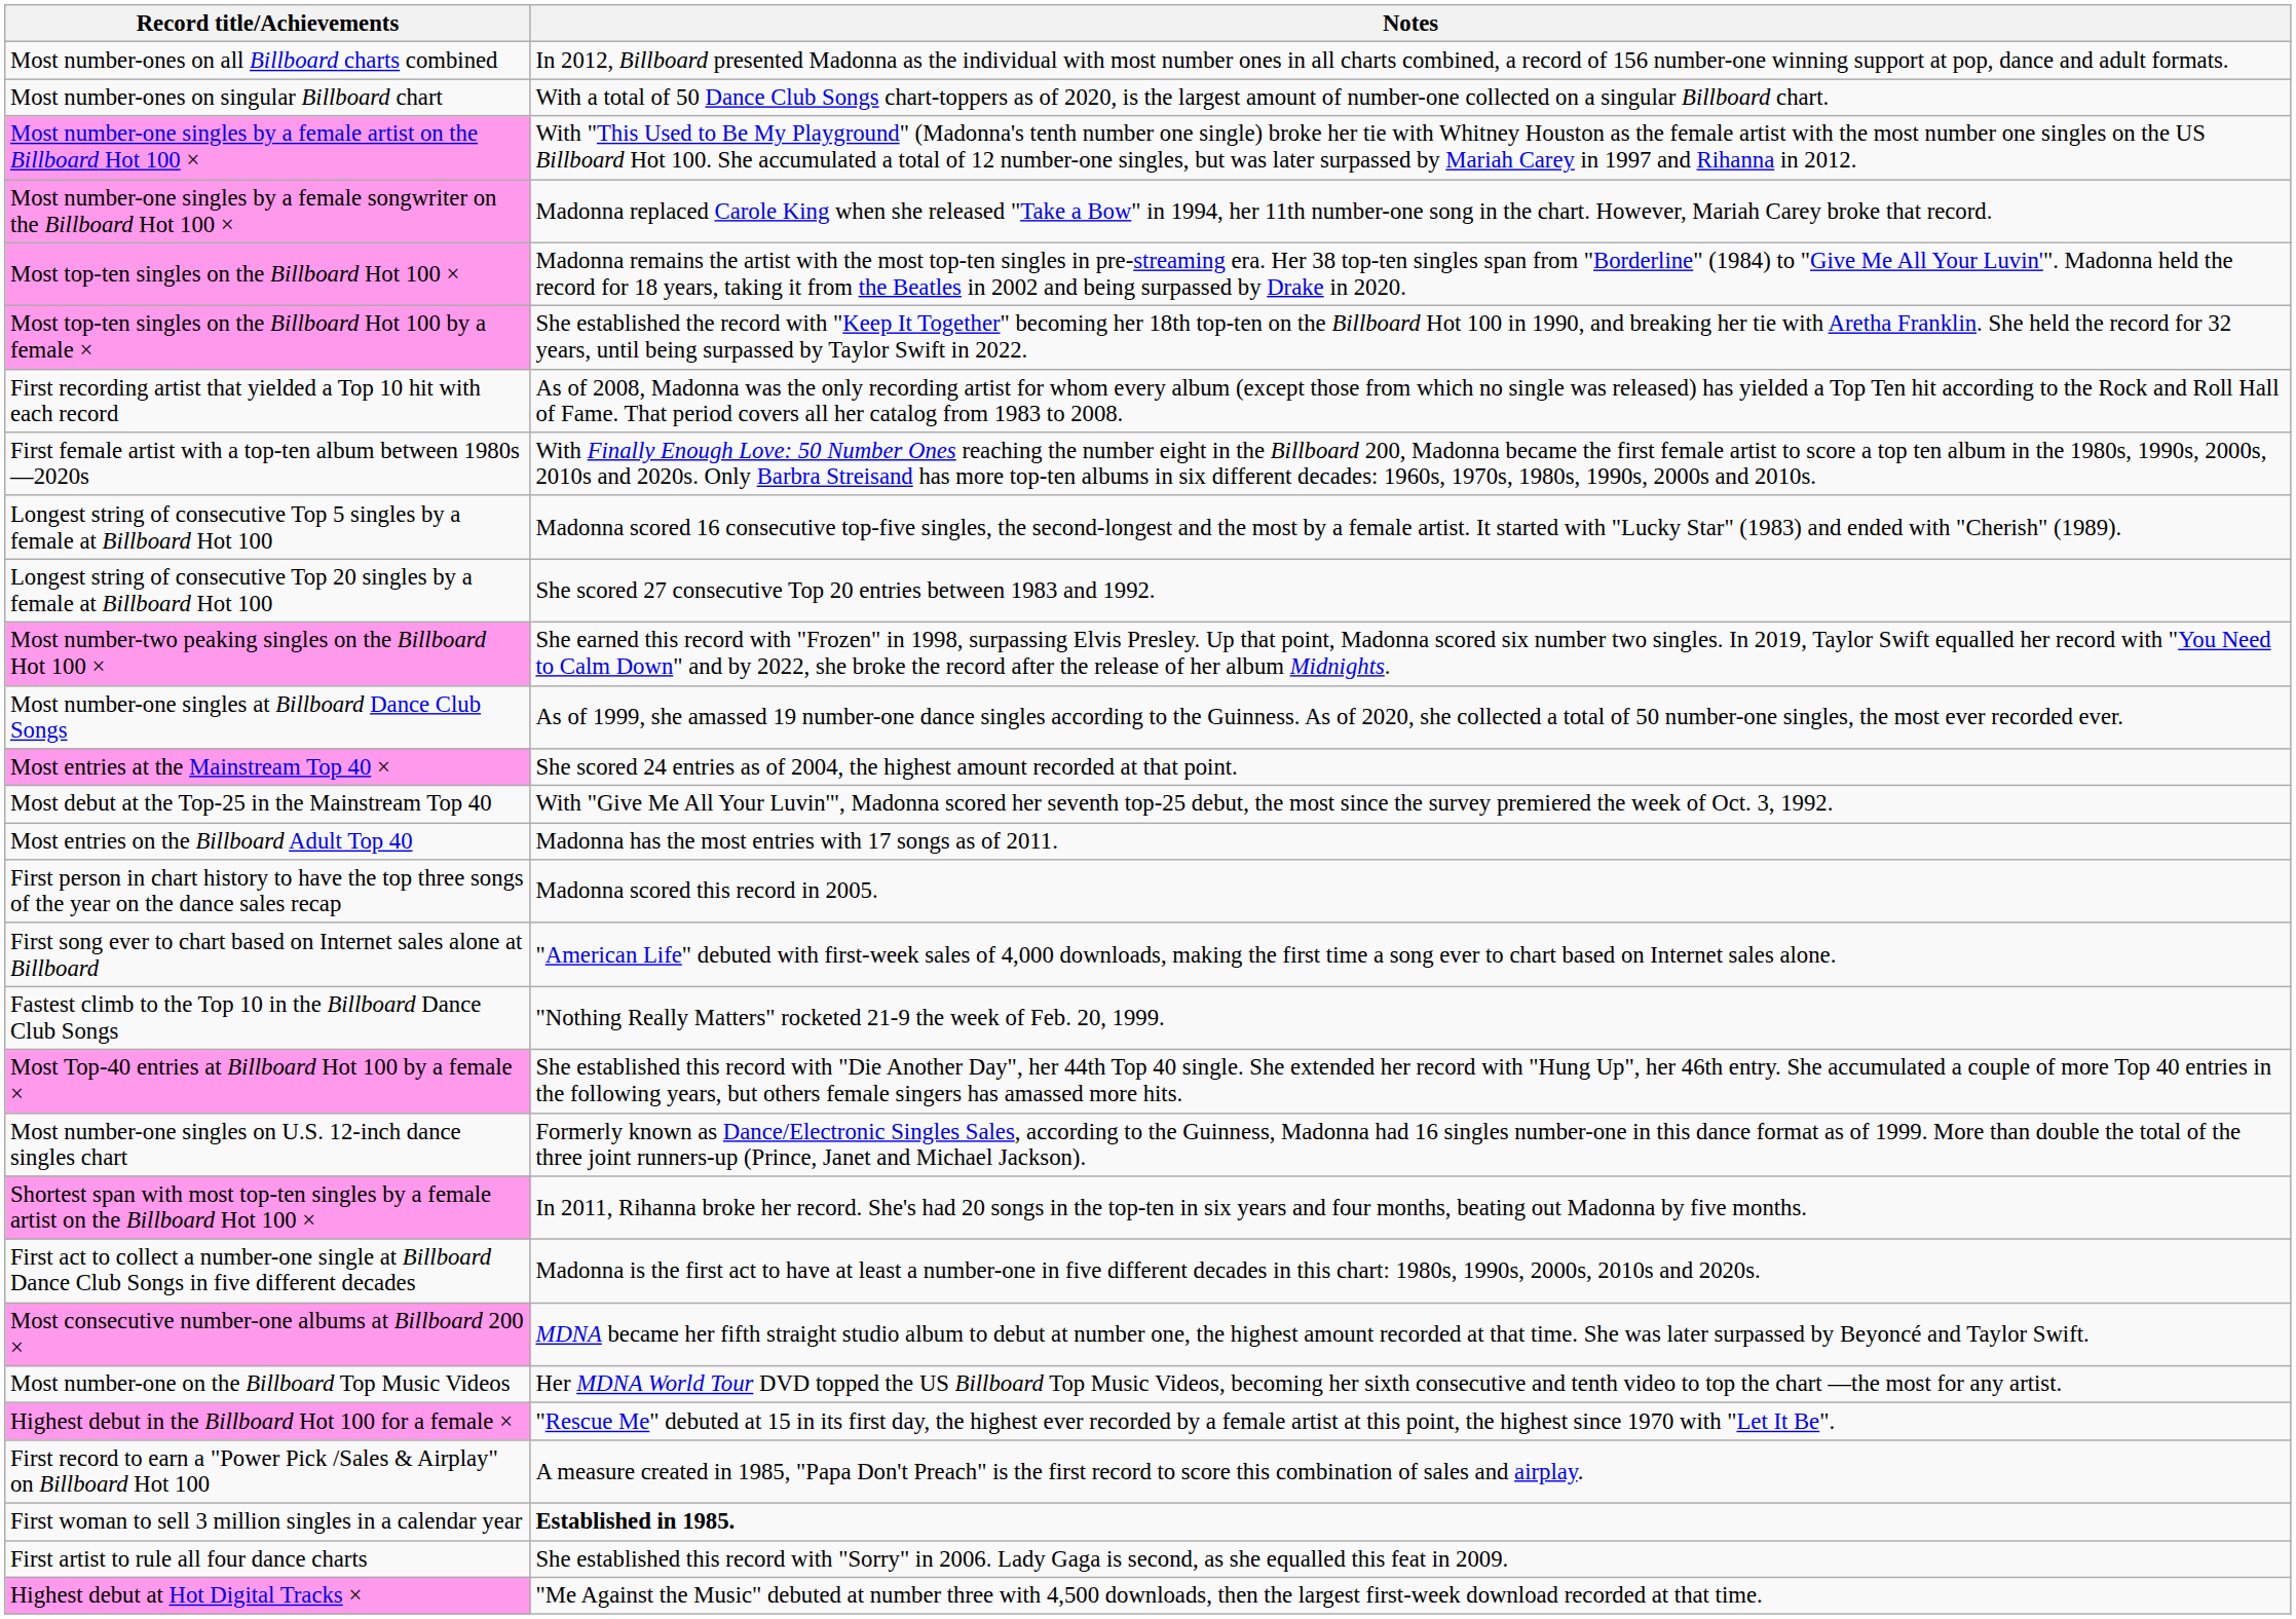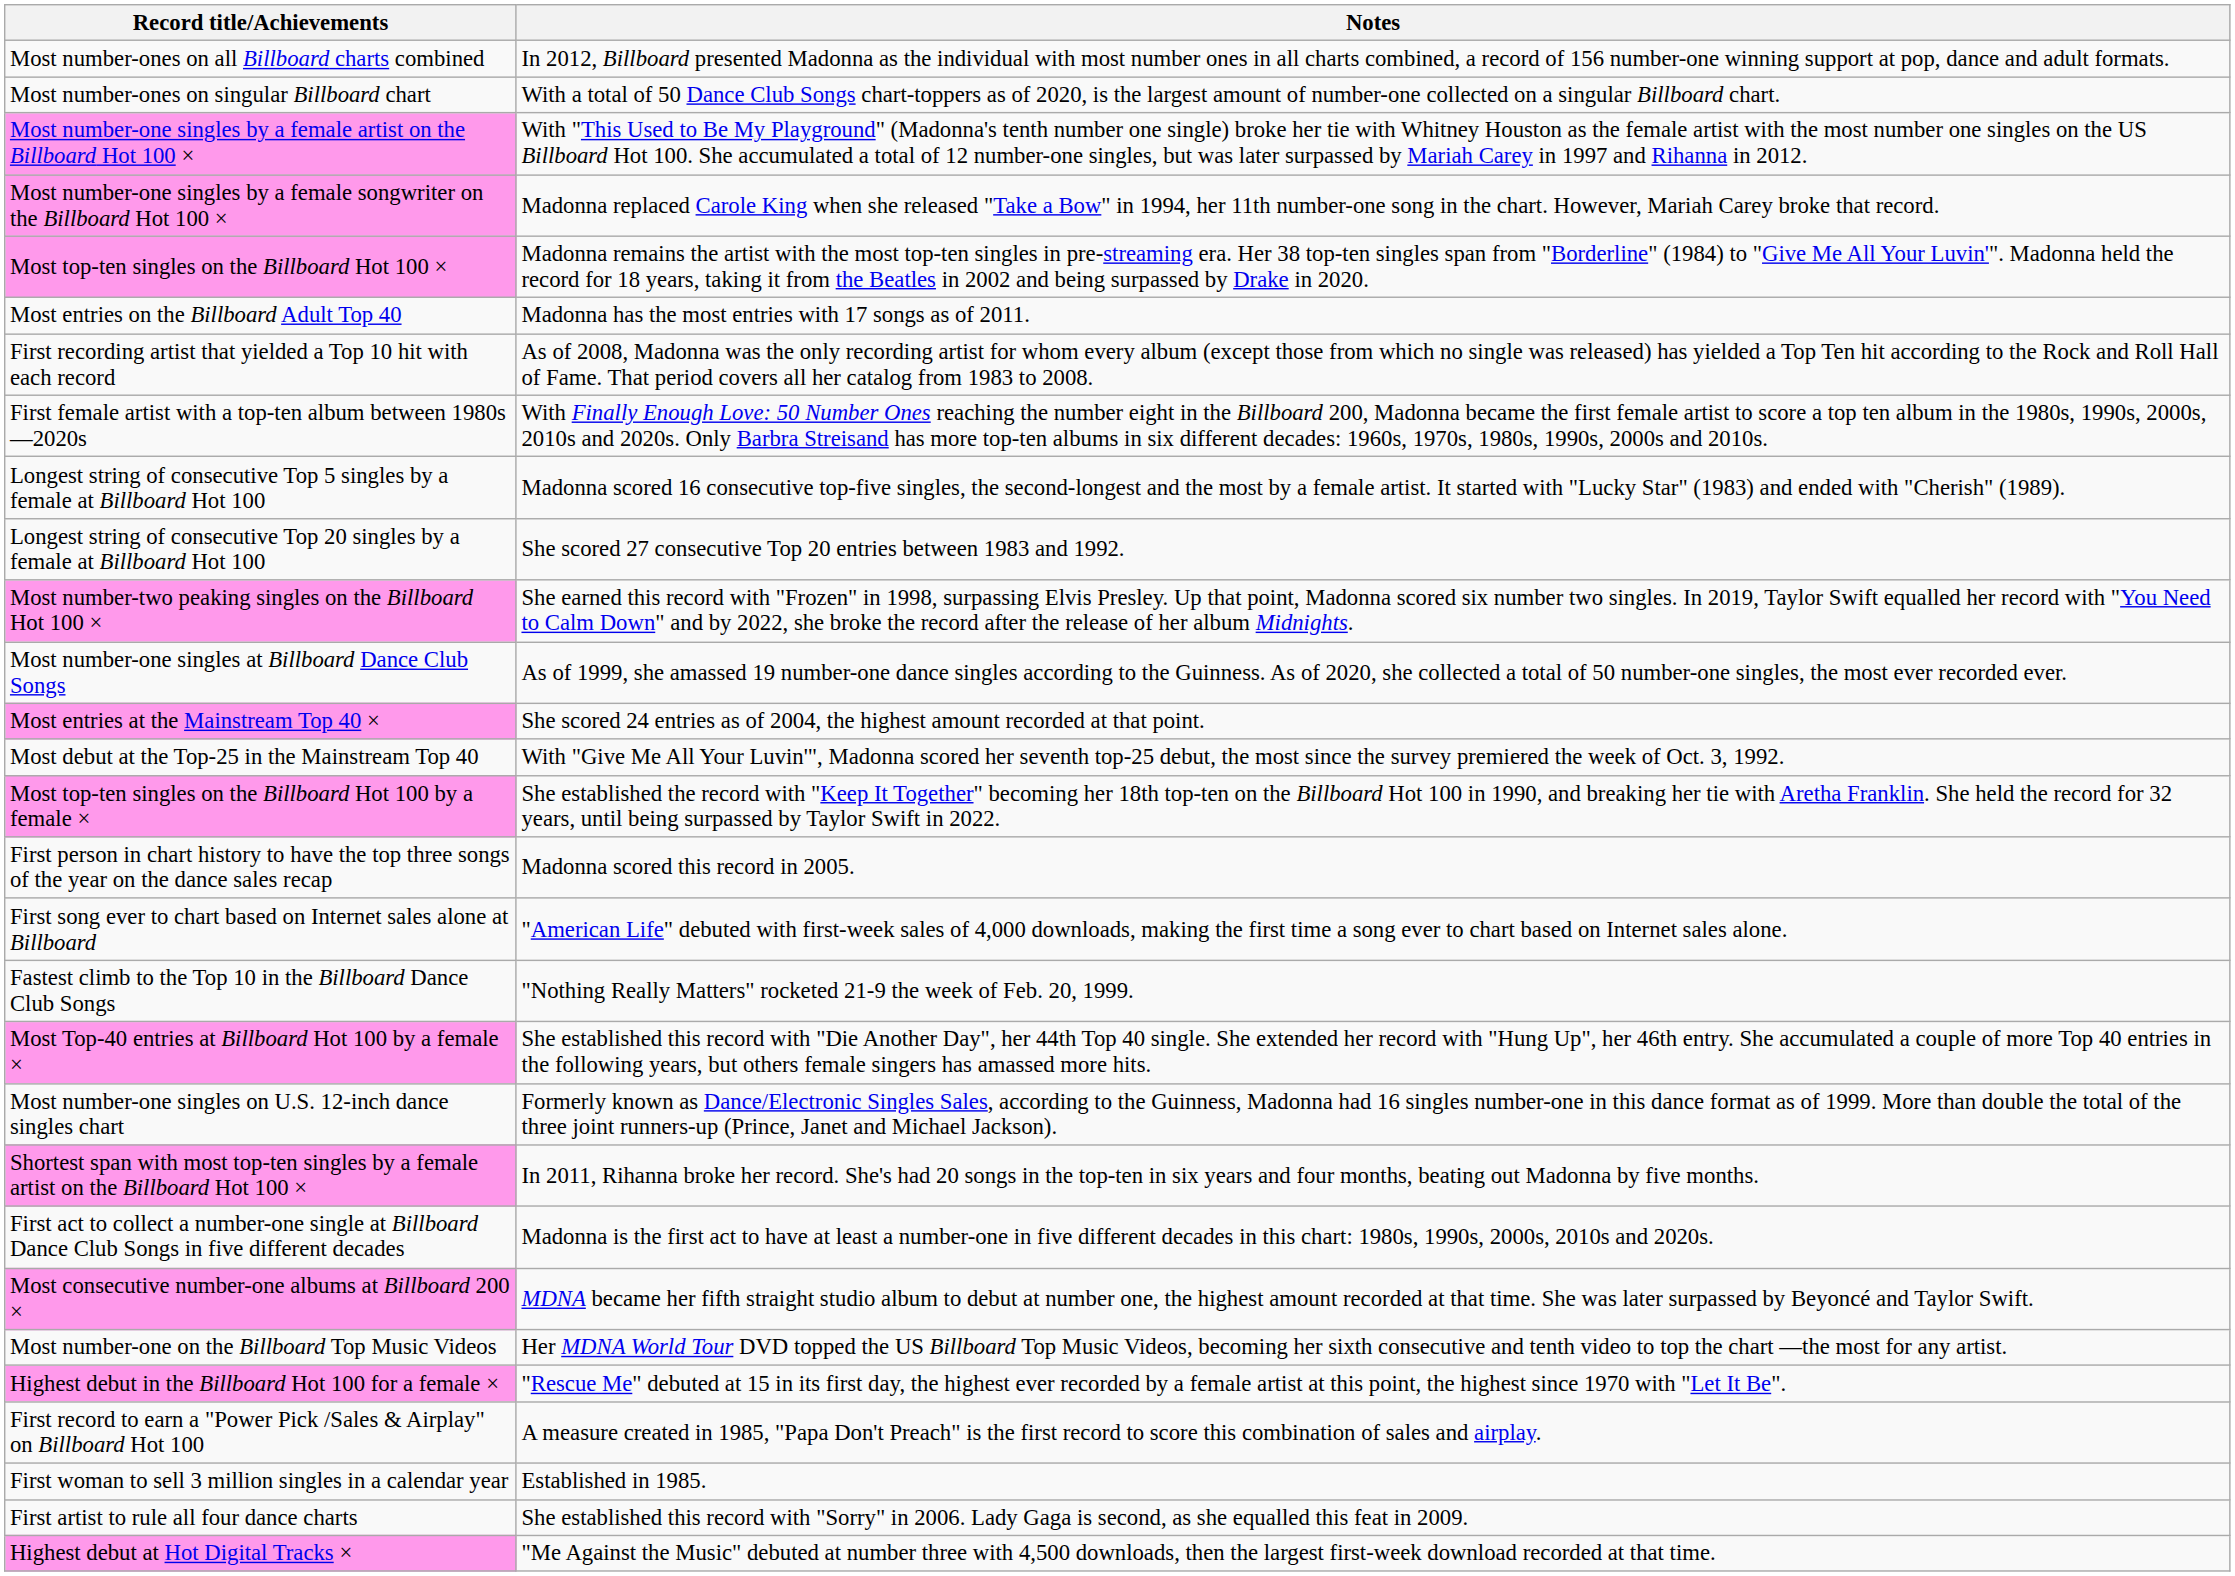rows swapped: Most top-ten singles on the Billboard Hot 100 by a female × <-> Most entries on the Billboard Adult Top 40
First woman to sell 3 million singles in a calendar year | Notes: bold -> normal
